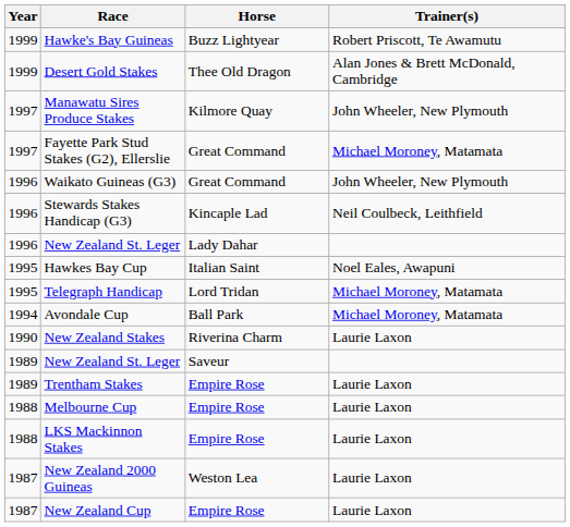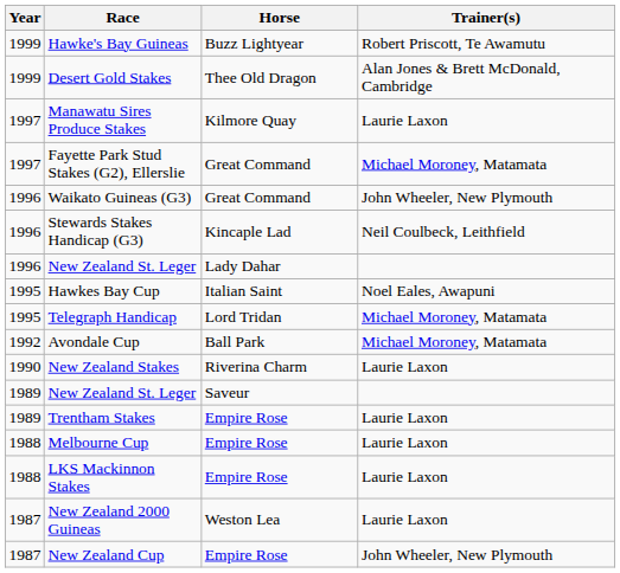Manawatu Sires Produce Stakes | Trainer(s): John Wheeler, New Plymouth -> Laurie Laxon
Avondale Cup | Year: 1994 -> 1992
New Zealand Cup | Trainer(s): Laurie Laxon -> John Wheeler, New Plymouth
